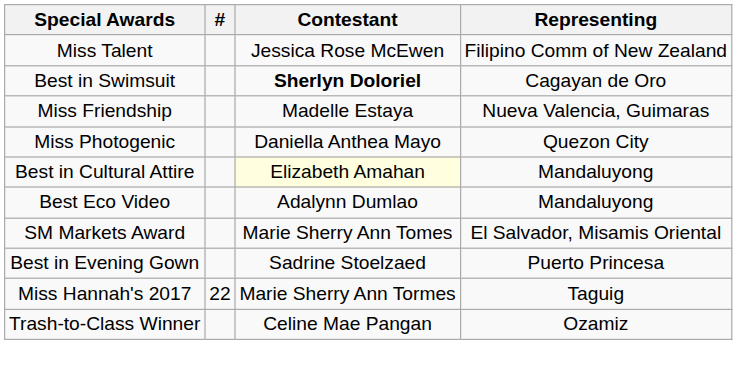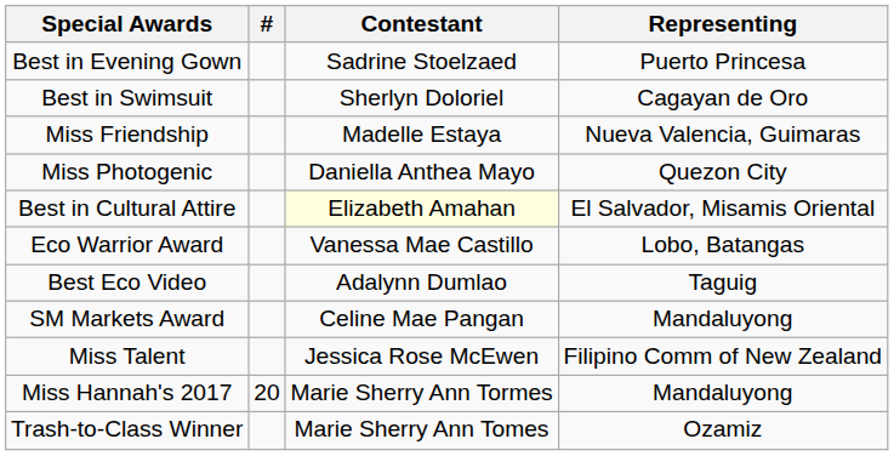rows swapped: Best in Evening Gown <-> Miss Talent
Best in Swimsuit | Contestant: bold -> normal
Best in Cultural Attire | Representing: Mandaluyong -> El Salvador, Misamis Oriental
+ row: Eco Warrior Award | Vanessa Mae Castillo | Lobo, Batangas
Best Eco Video | Representing: Mandaluyong -> Taguig
SM Markets Award | Contestant: Marie Sherry Ann Tomes -> Celine Mae Pangan
SM Markets Award | Representing: El Salvador, Misamis Oriental -> Mandaluyong
Miss Hannah's 2017 | #: 22 -> 20
Miss Hannah's 2017 | Representing: Taguig -> Mandaluyong
Trash-to-Class Winner | Contestant: Celine Mae Pangan -> Marie Sherry Ann Tomes
